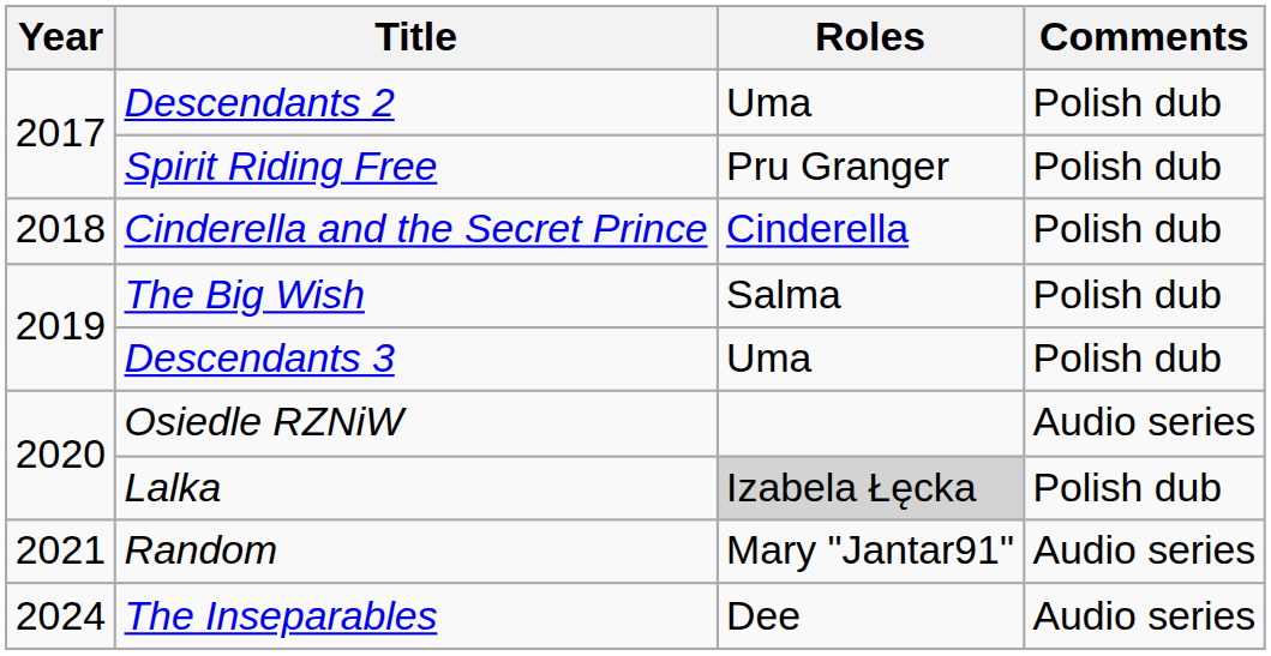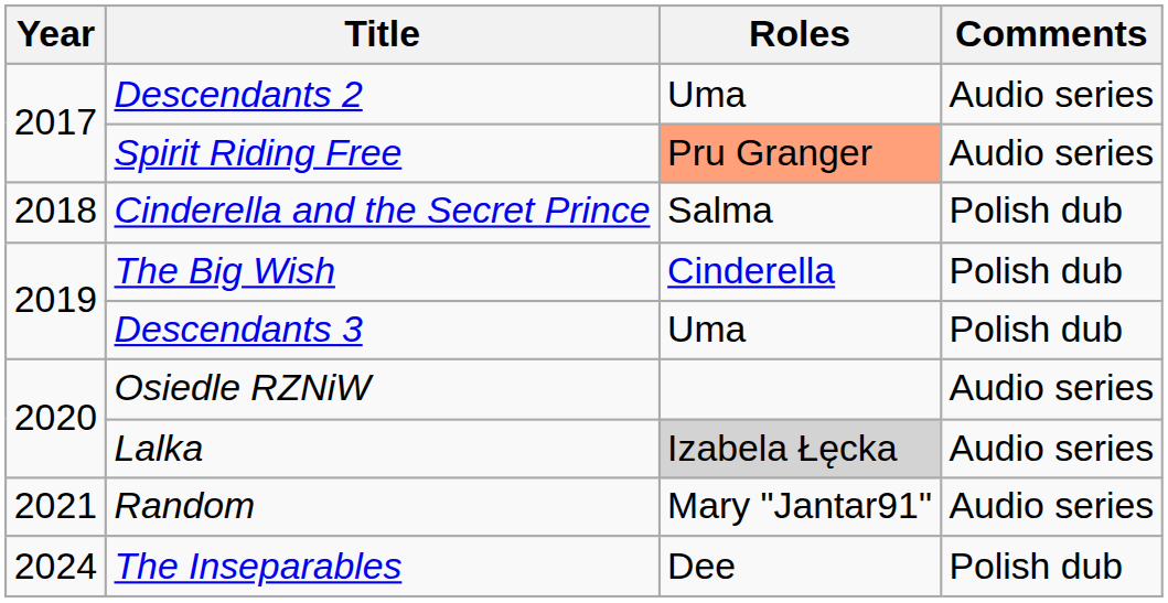Descendants 2 | Comments: Polish dub -> Audio series
Spirit Riding Free | Roles: no background -> lightsalmon background
Spirit Riding Free | Comments: Polish dub -> Audio series
Cinderella and the Secret Prince | Roles: Cinderella -> Salma
The Big Wish | Roles: Salma -> Cinderella
Lalka | Comments: Polish dub -> Audio series
The Inseparables | Comments: Audio series -> Polish dub
